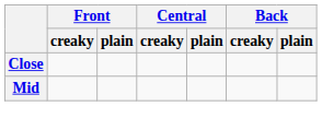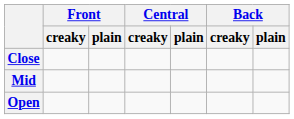+ row: Open
